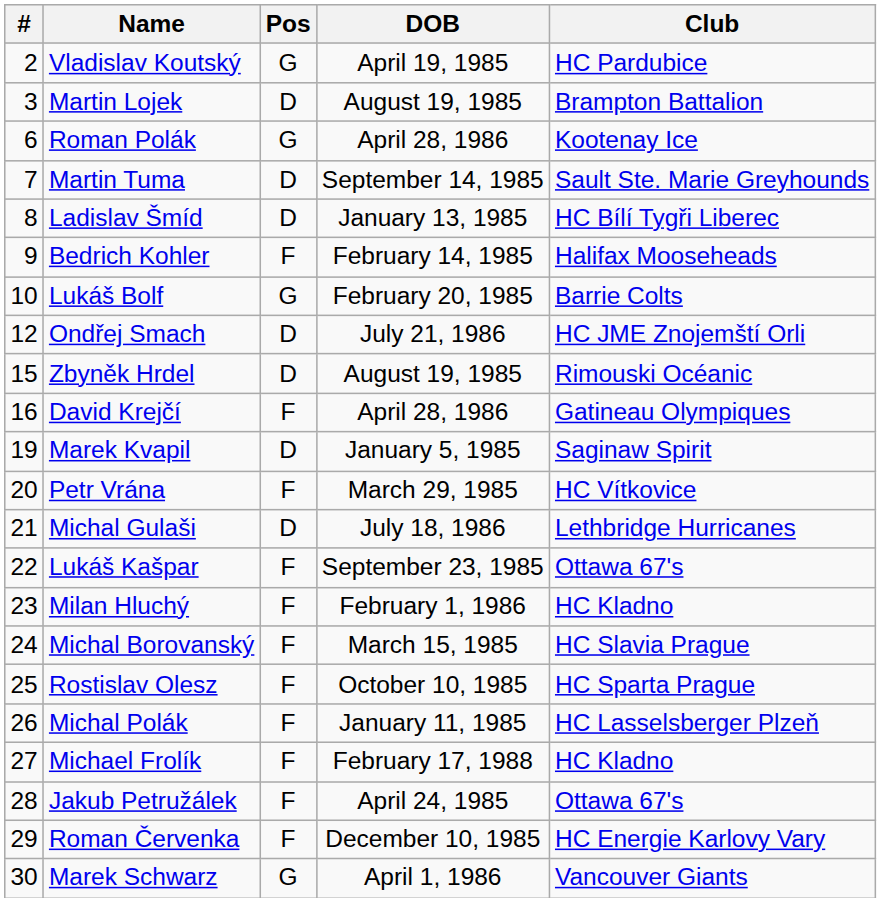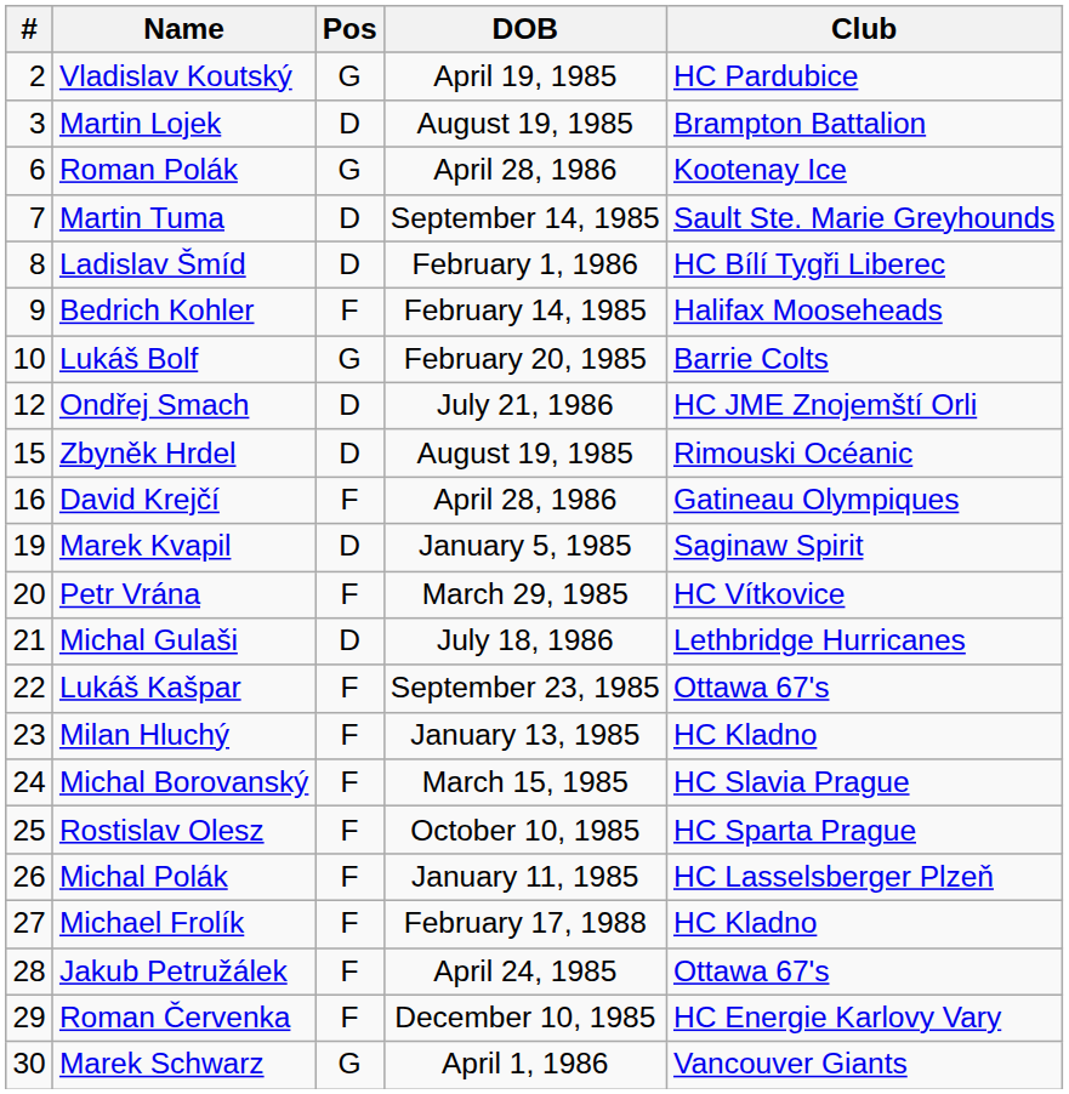Ladislav Šmíd | DOB: January 13, 1985 -> February 1, 1986
Milan Hluchý | DOB: February 1, 1986 -> January 13, 1985
